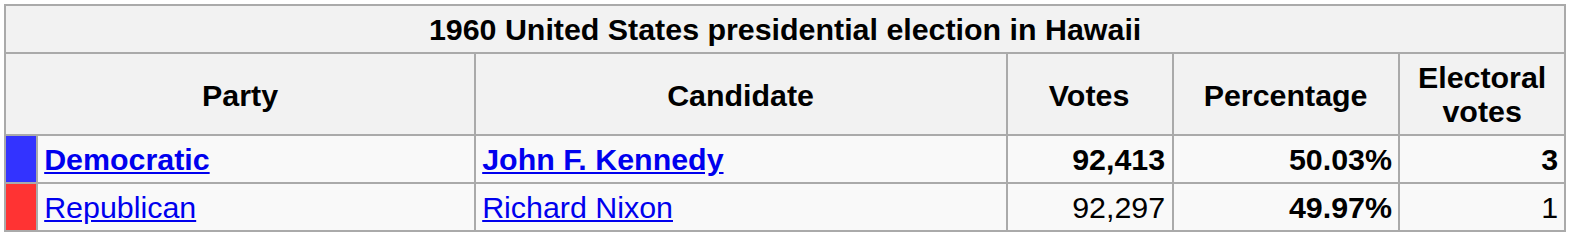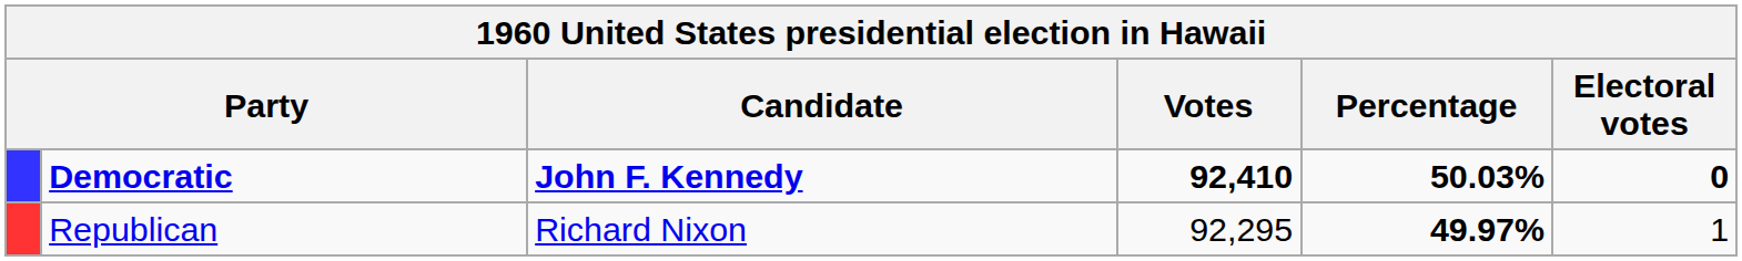Democratic | Votes: 92,413 -> 92,410
Democratic | Electoral votes: 3 -> 0
Republican | Votes: 92,297 -> 92,295
